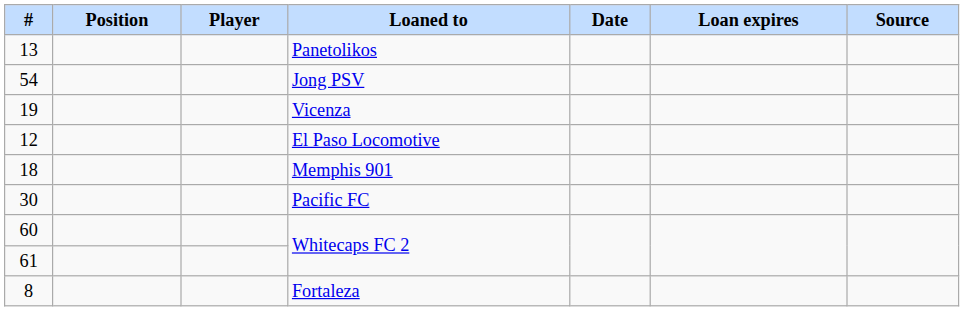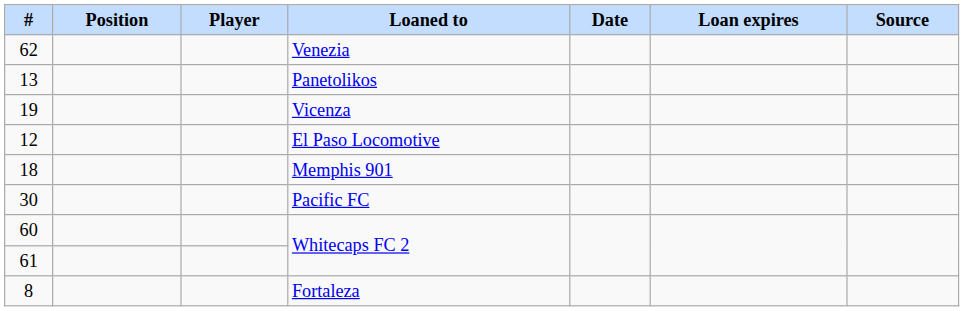+ row: 62 | Venezia
- row: 54 | Jong PSV
